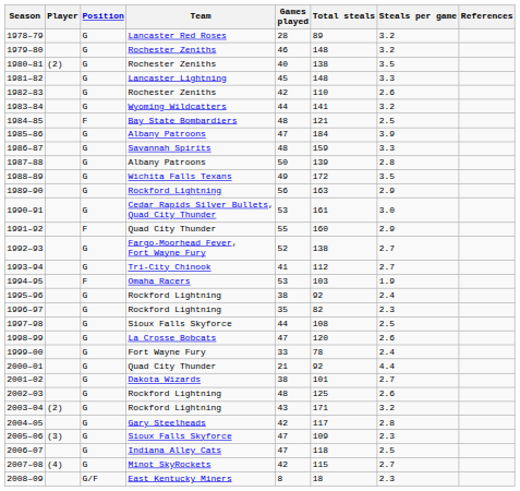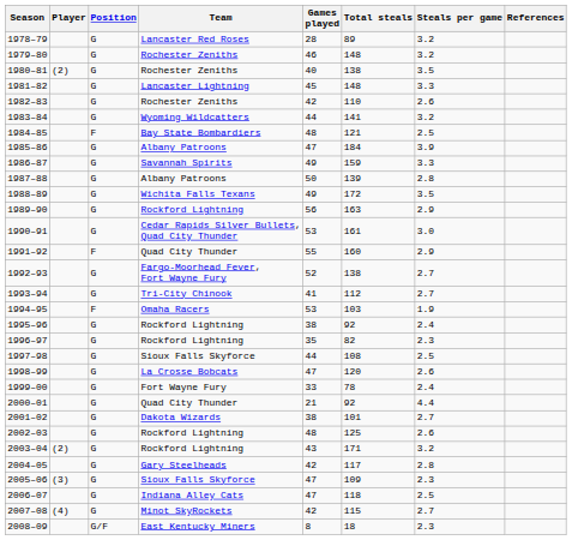1986–87 | Games played: 48 -> 49
